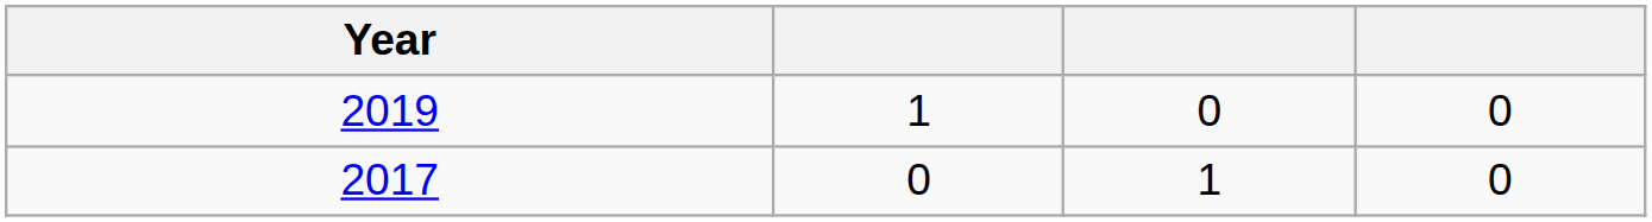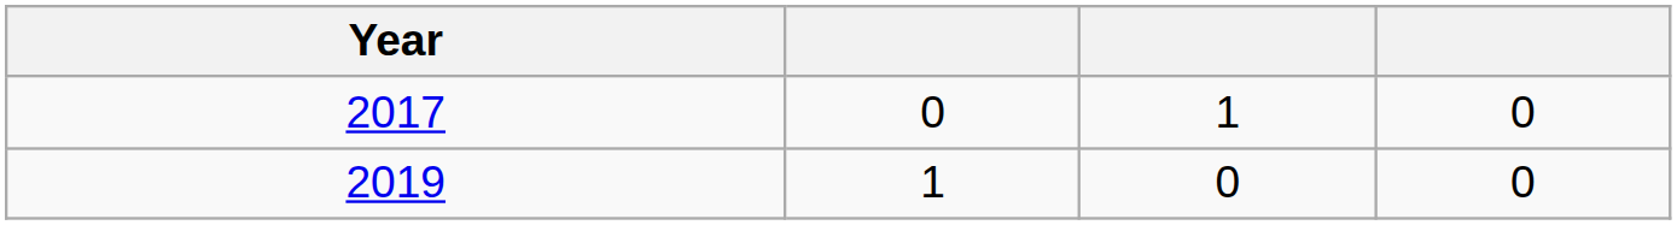rows swapped: 2017 <-> 2019
